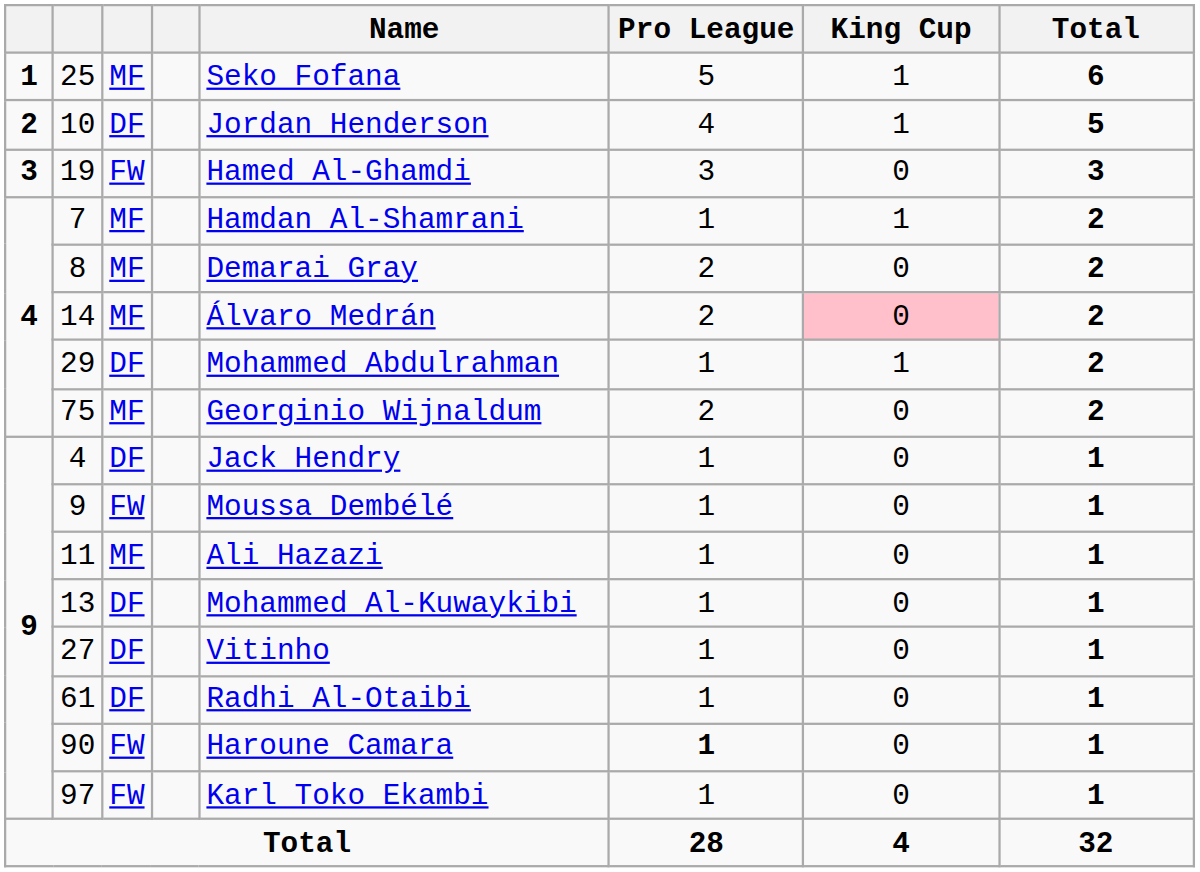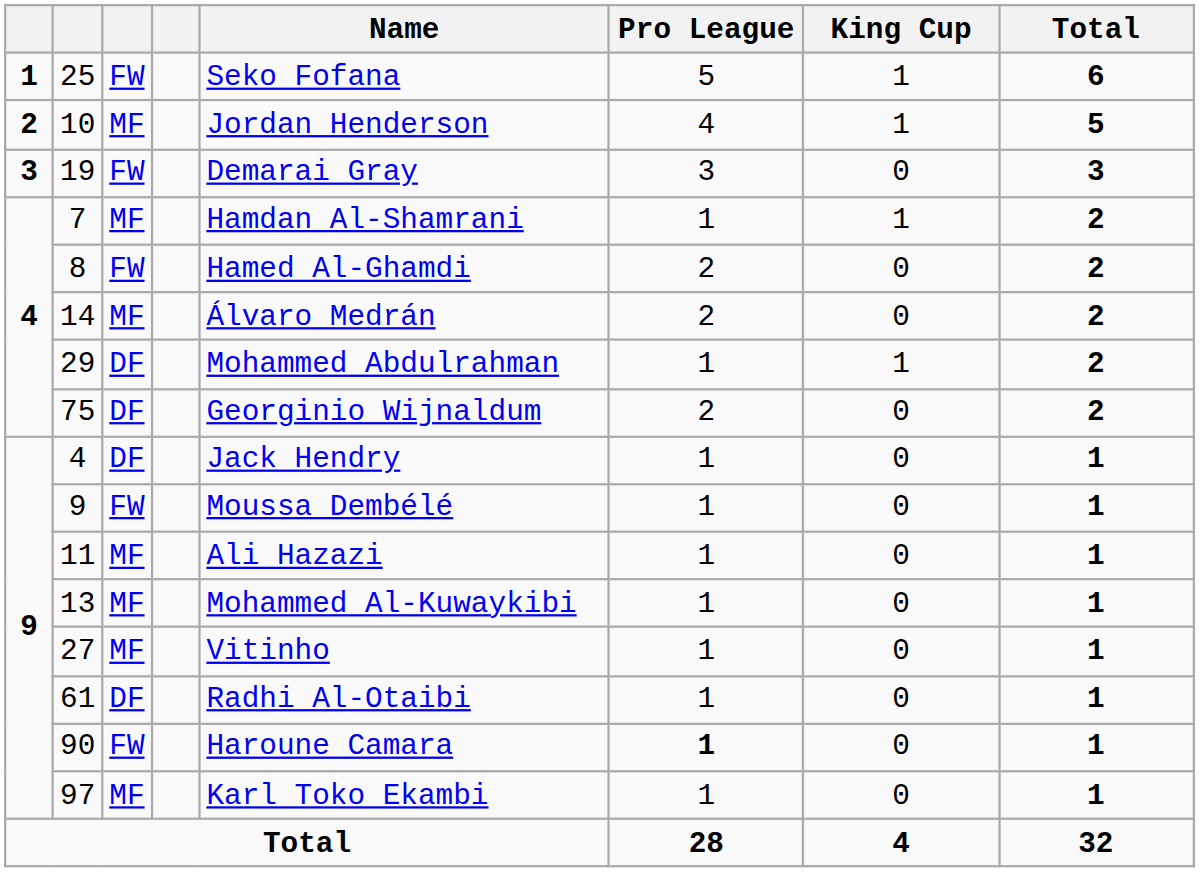25 | column 3: MF -> FW
10 | column 3: DF -> MF
19 | Name: Hamed Al-Ghamdi -> Demarai Gray
8 | column 3: MF -> FW
8 | Name: Demarai Gray -> Hamed Al-Ghamdi
14 | King Cup: pink background -> no background
75 | column 3: MF -> DF
13 | column 3: DF -> MF
27 | column 3: DF -> MF
97 | column 3: FW -> MF
